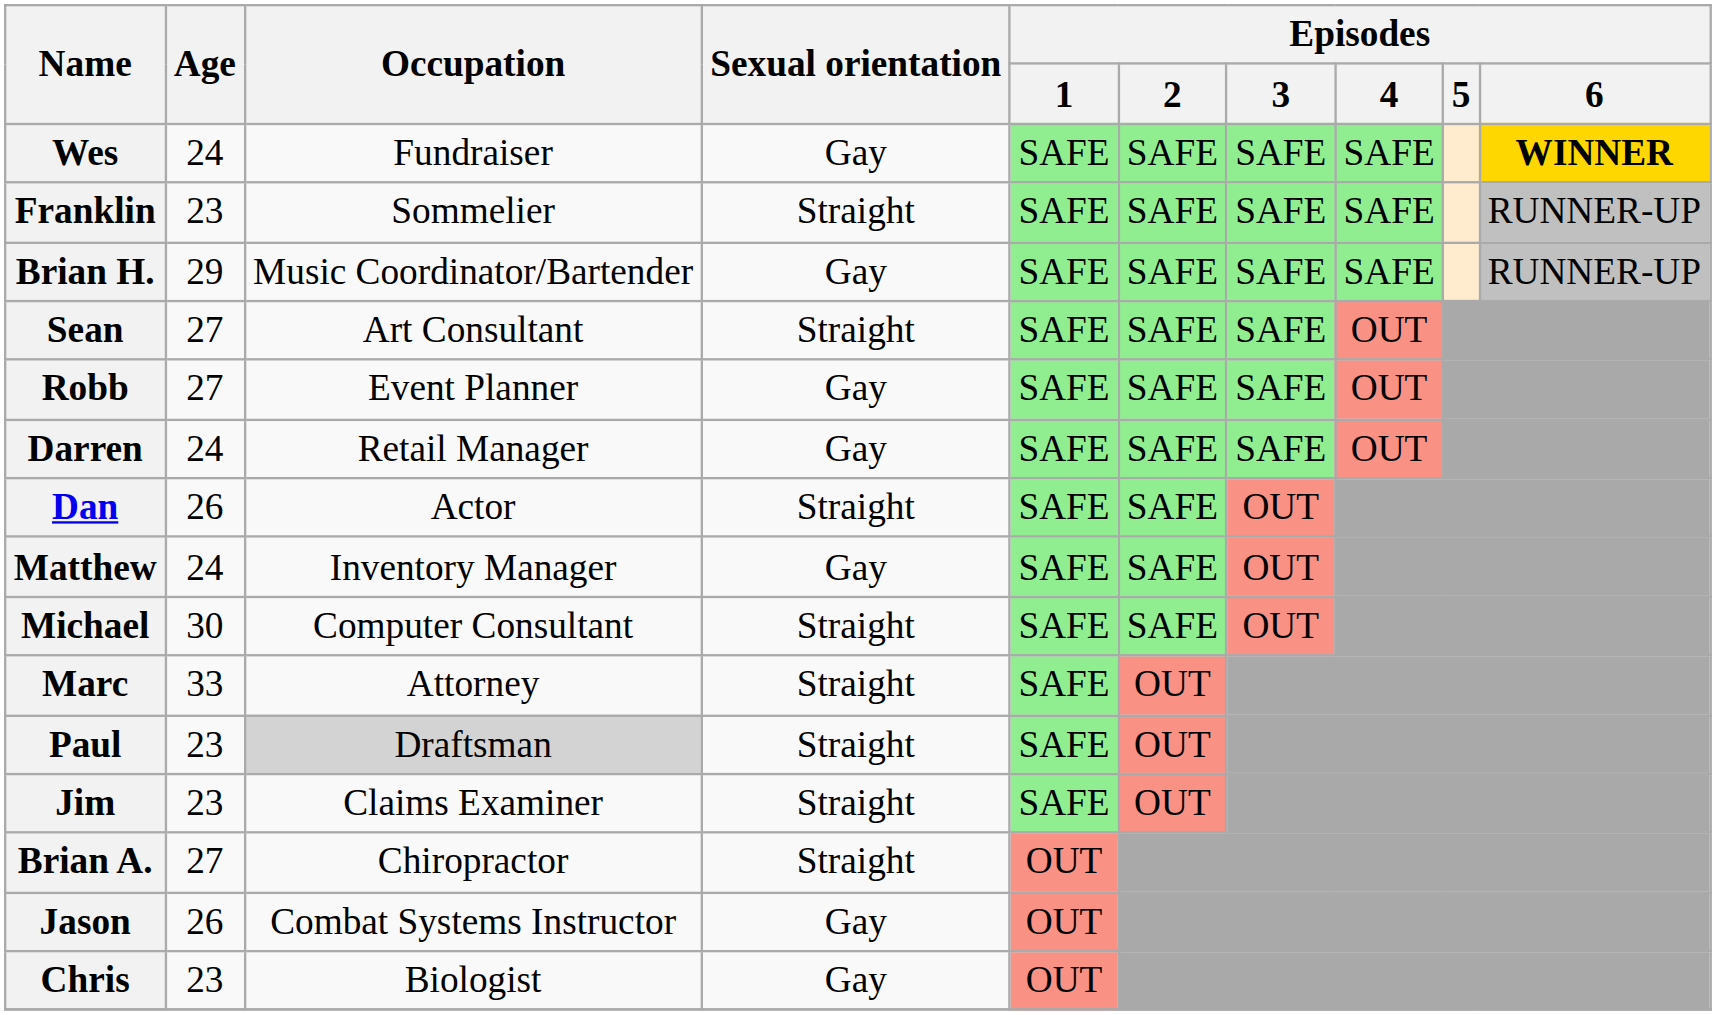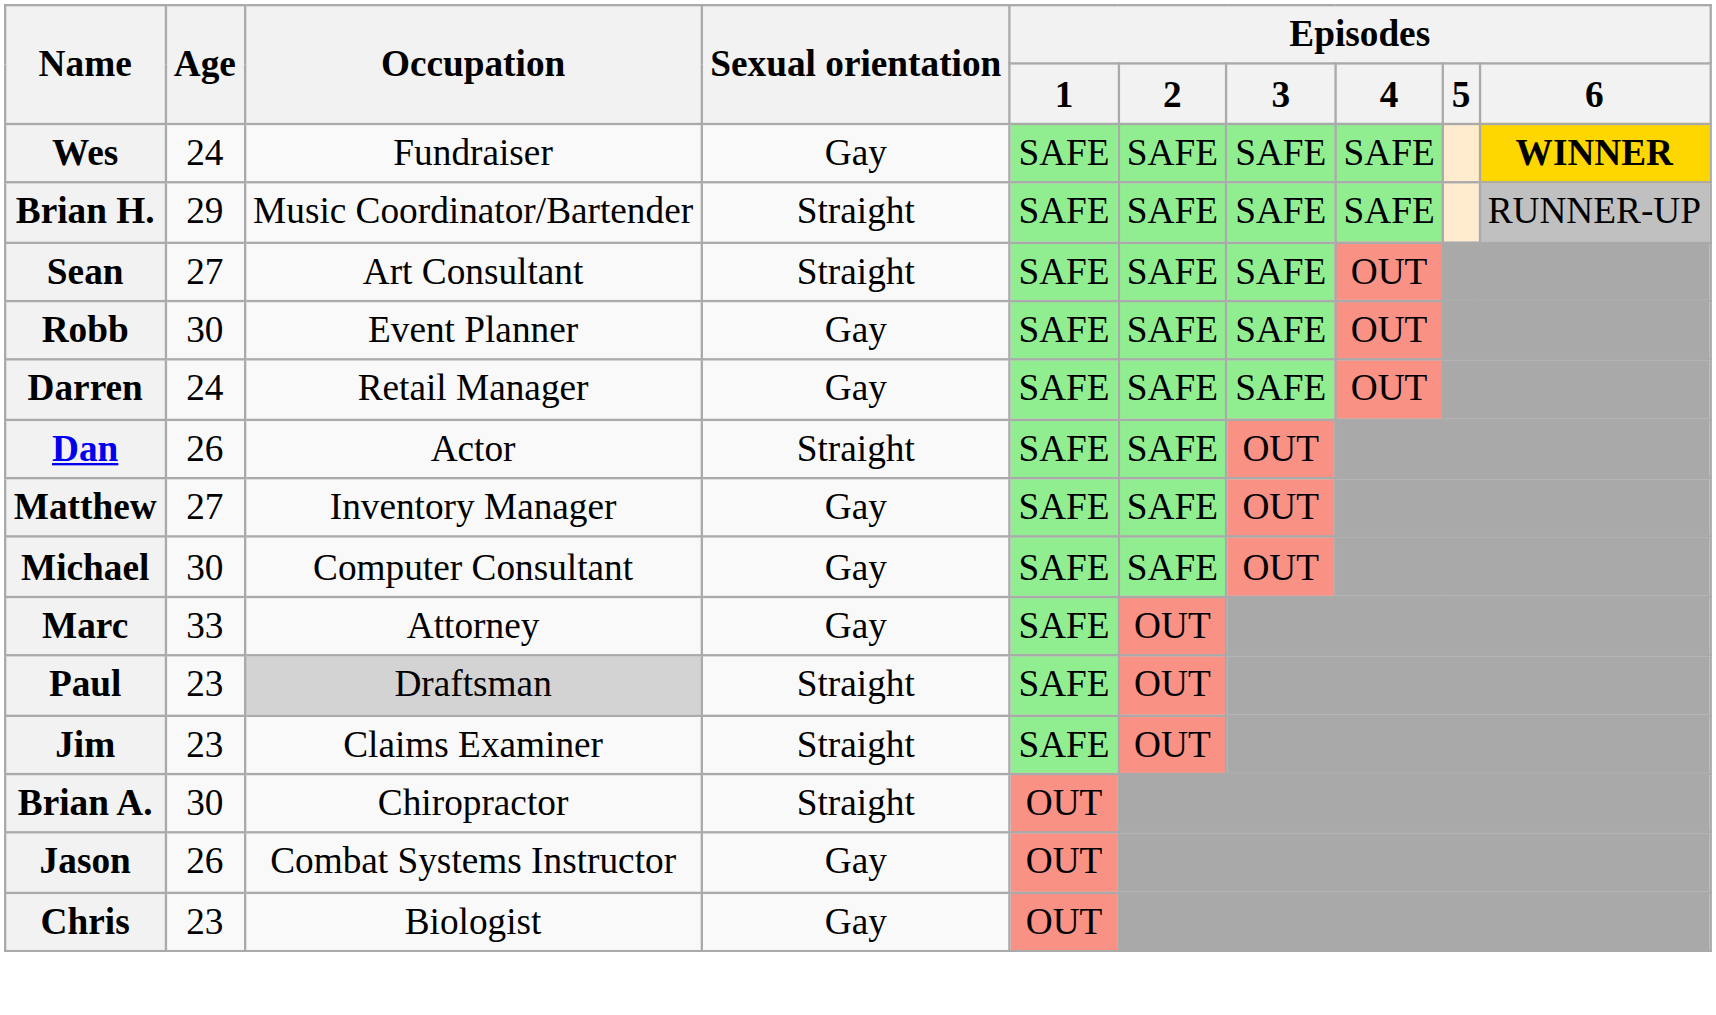- row: Franklin | 23 | Sommelier | Straight | SAFE | SAFE | SAFE | SAFE | RUNNER-UP
Brian H. | Sexual orientation: Gay -> Straight
Robb | Age: 27 -> 30
Matthew | Age: 24 -> 27
Michael | Sexual orientation: Straight -> Gay
Marc | Sexual orientation: Straight -> Gay
Brian A. | Age: 27 -> 30
